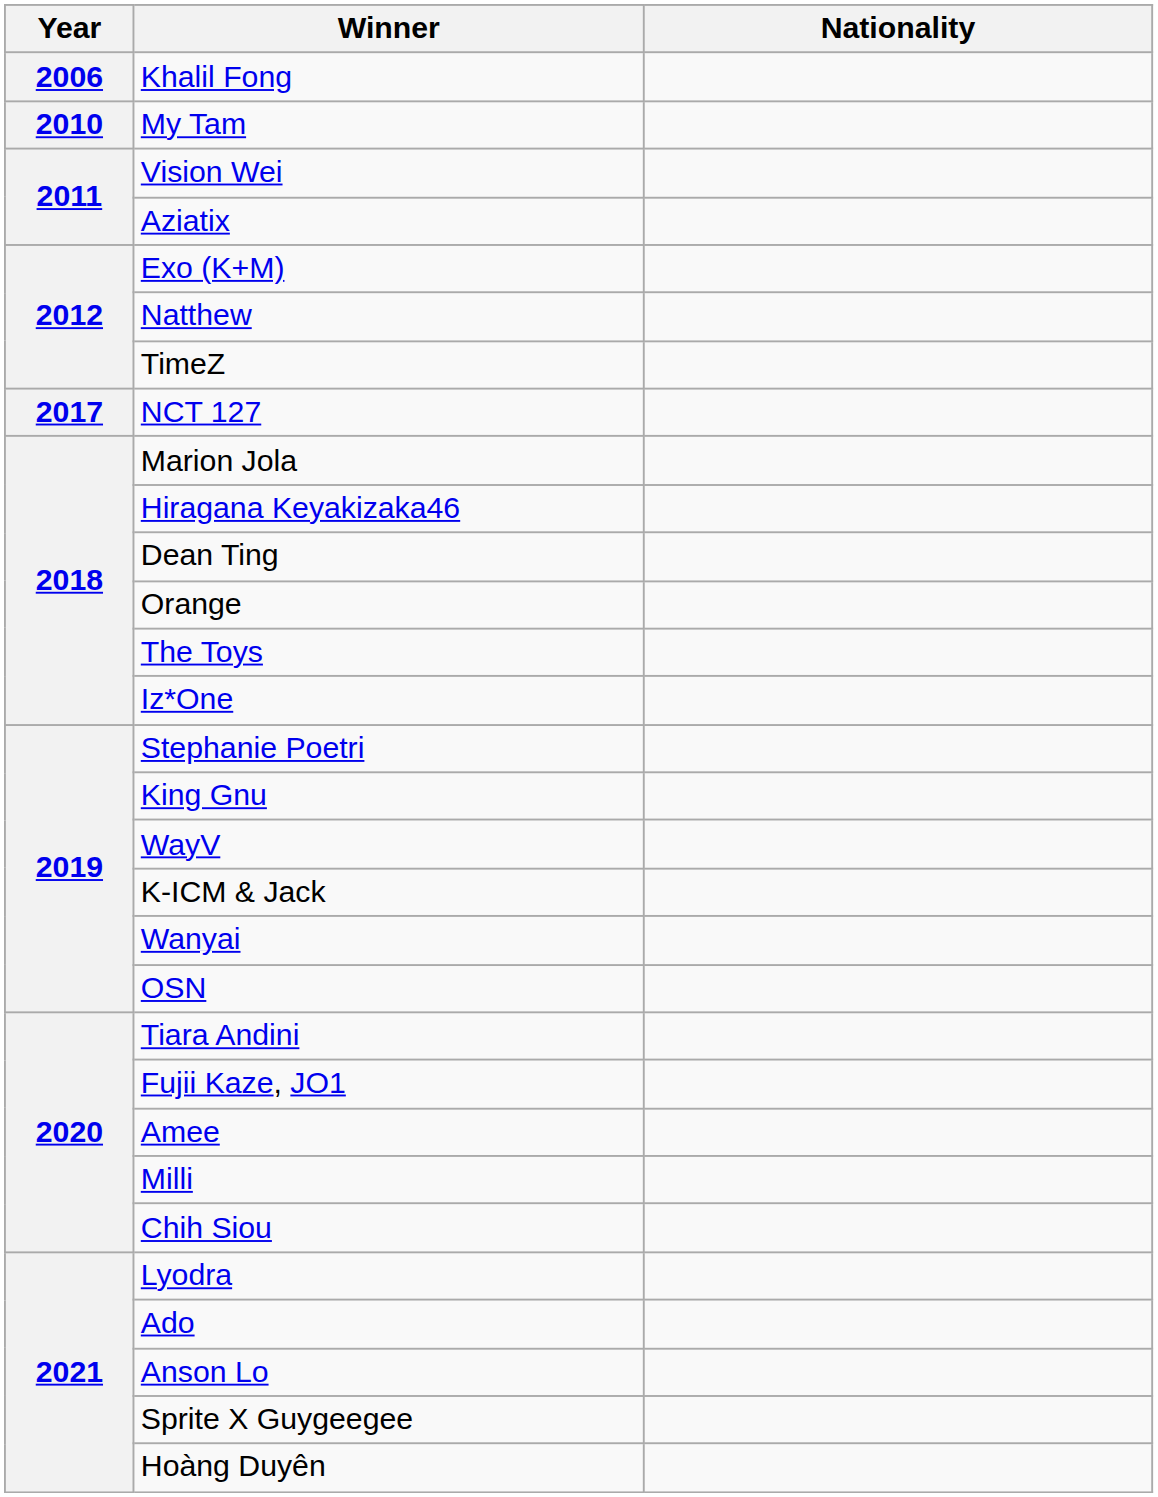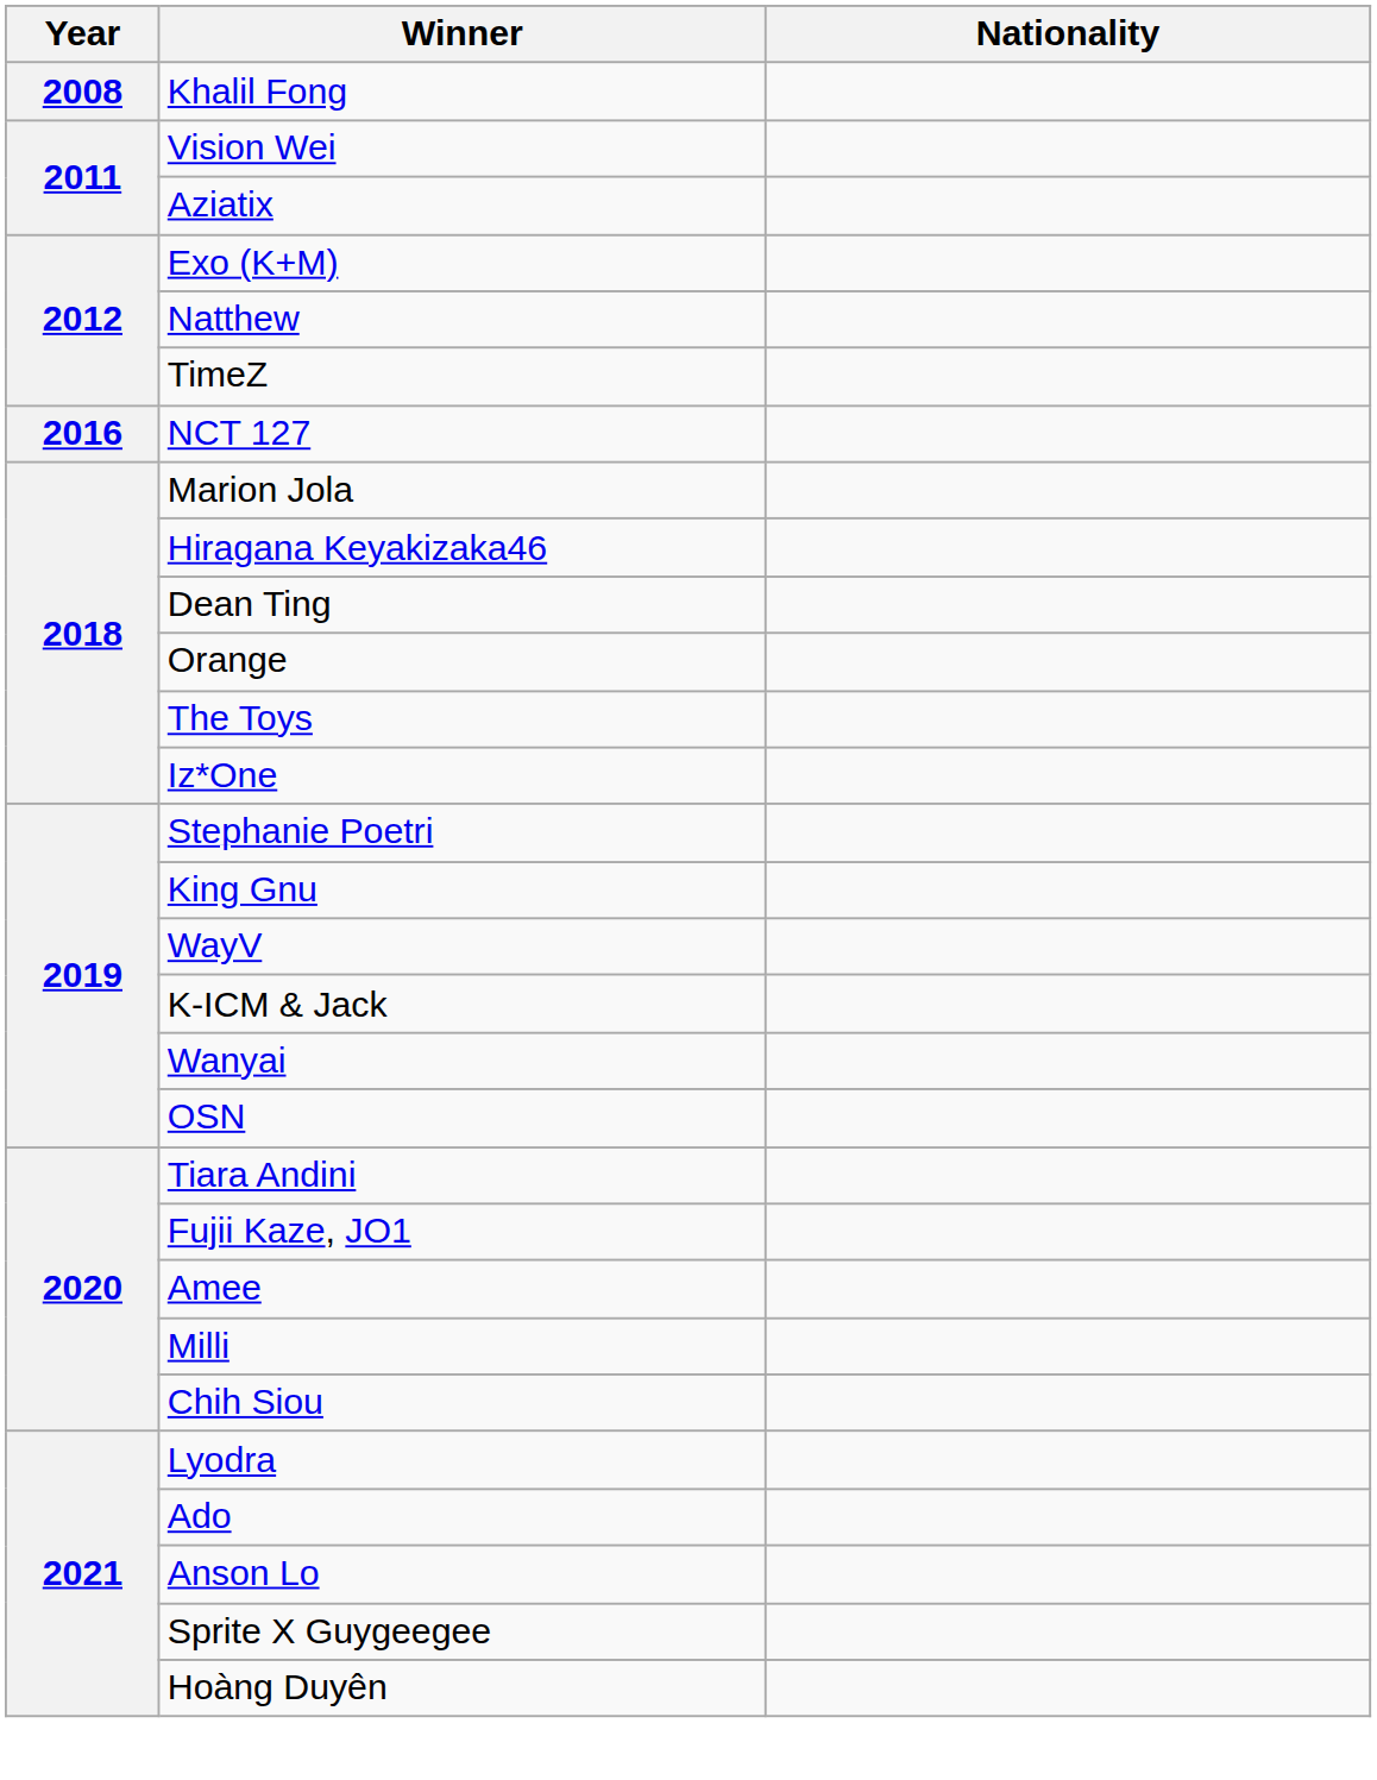Khalil Fong | Year: 2006 -> 2008
- row: 2010 | My Tam
NCT 127 | Year: 2017 -> 2016
